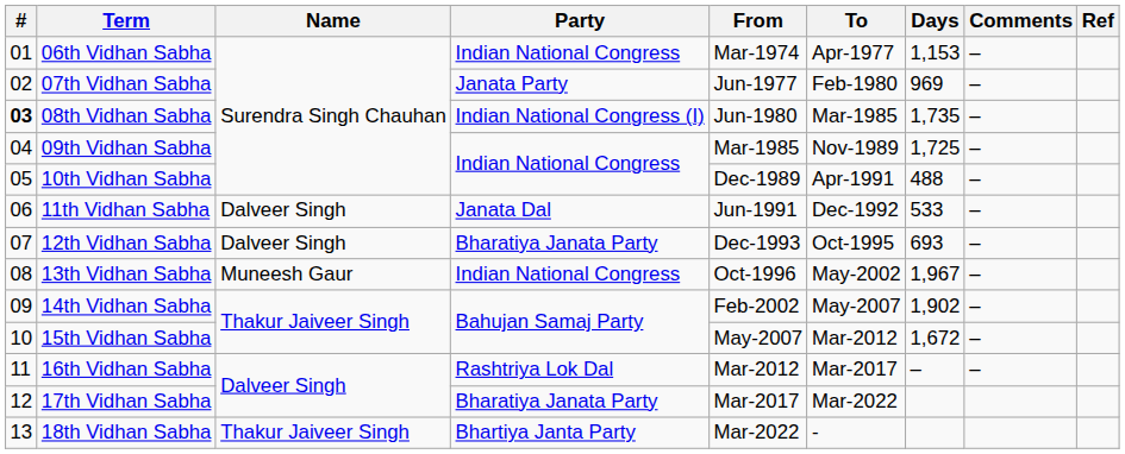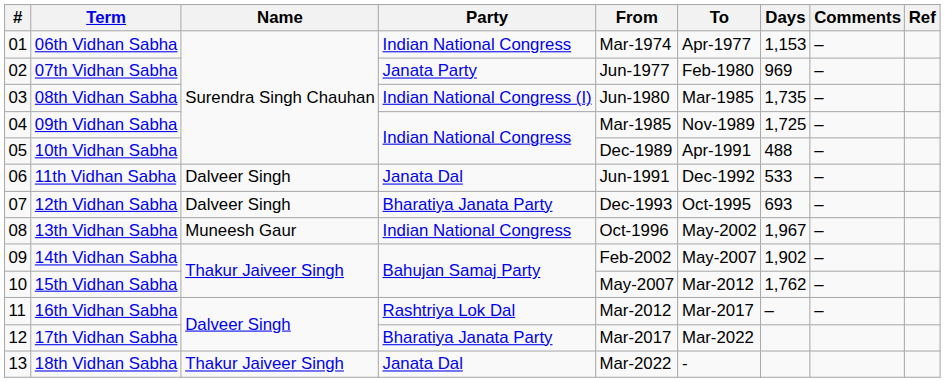08th Vidhan Sabha | #: bold -> normal
15th Vidhan Sabha | Days: 1,672 -> 1,762
18th Vidhan Sabha | Party: Bhartiya Janta Party -> Janata Dal
